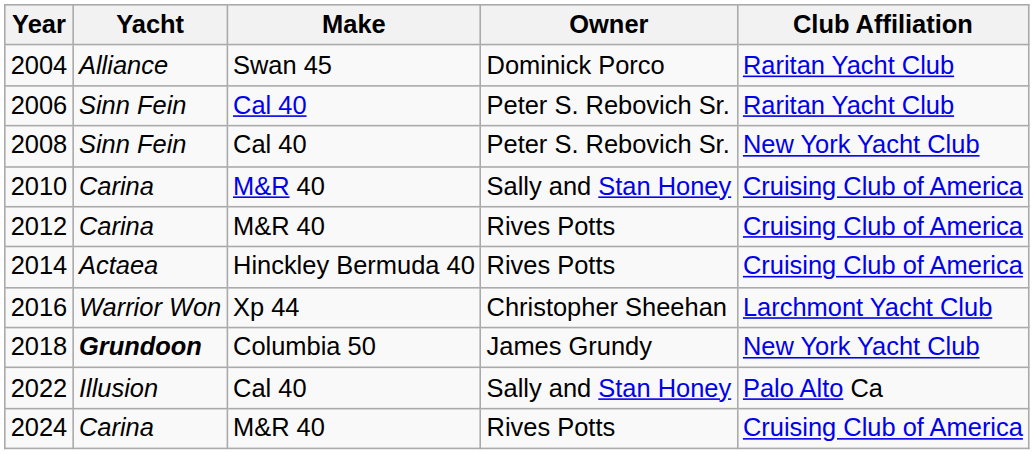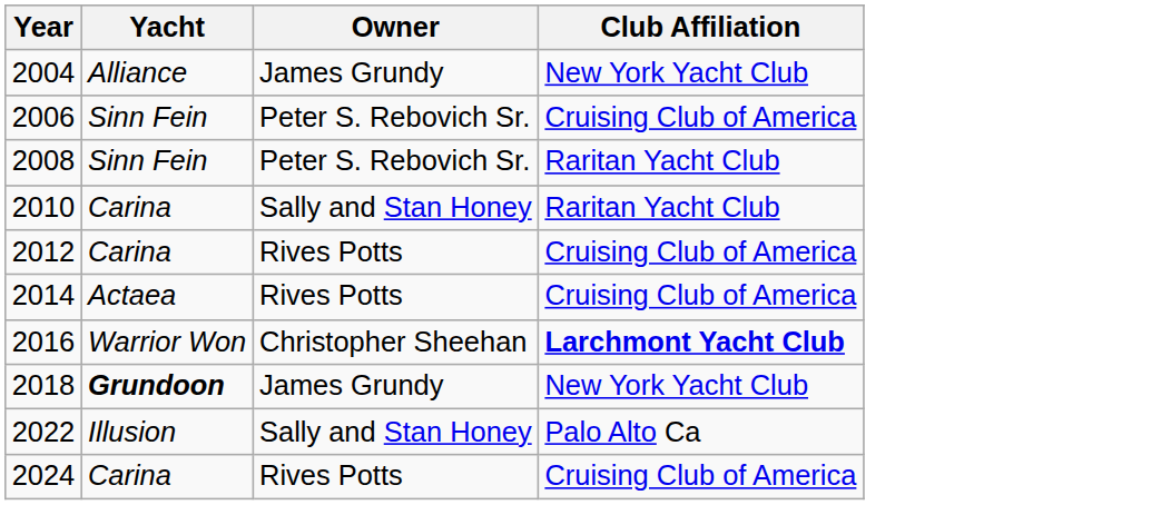- column: Make | Swan 45 | Cal 40 | Cal 40 | M&R 40 | M&R 40 | Hinckley Bermuda 40 | Xp 44 | Columbia 50 | Cal 40 | M&R 40
2004 | Owner: Dominick Porco -> James Grundy
2004 | Club Affiliation: Raritan Yacht Club -> New York Yacht Club
2006 | Club Affiliation: Raritan Yacht Club -> Cruising Club of America
2008 | Club Affiliation: New York Yacht Club -> Raritan Yacht Club
2010 | Club Affiliation: Cruising Club of America -> Raritan Yacht Club
2016 | Club Affiliation: normal -> bold
